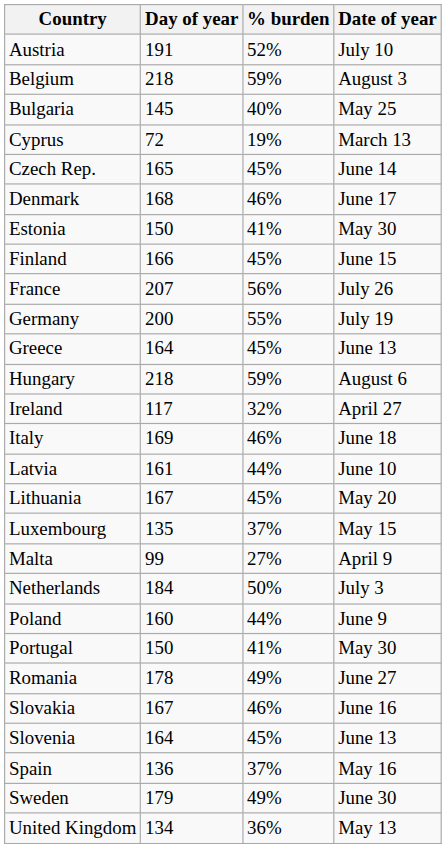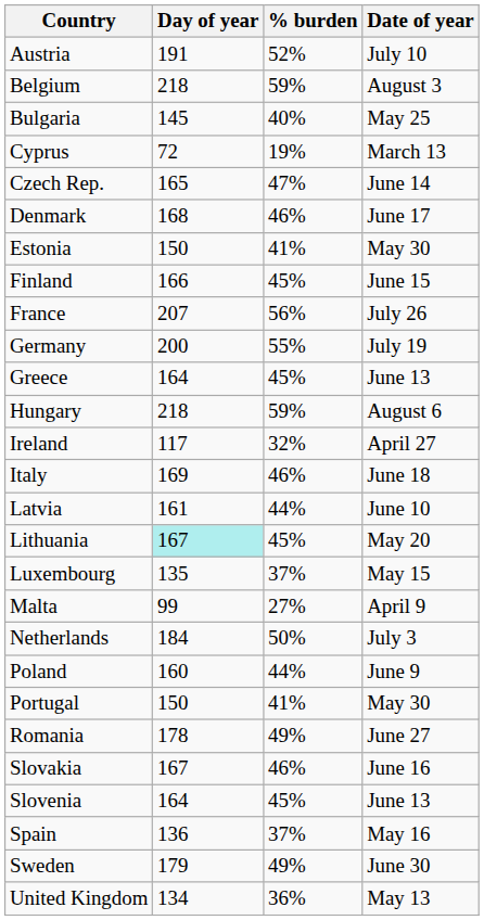Czech Rep. | % burden: 45% -> 47%
Lithuania | Day of year: no background -> paleturquoise background
